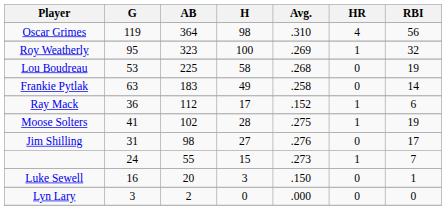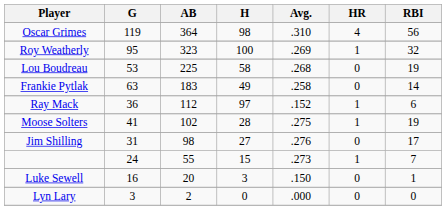Ray Mack | H: 17 -> 97
